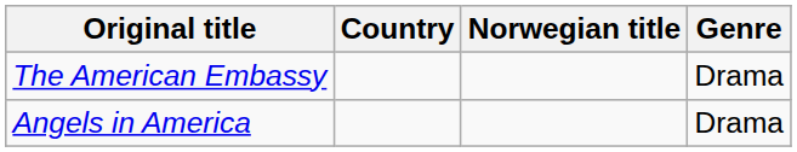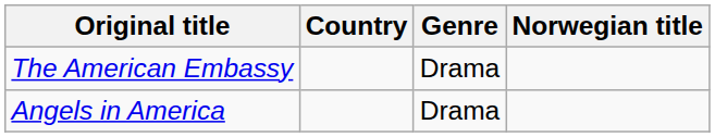columns swapped: Norwegian title <-> Genre
